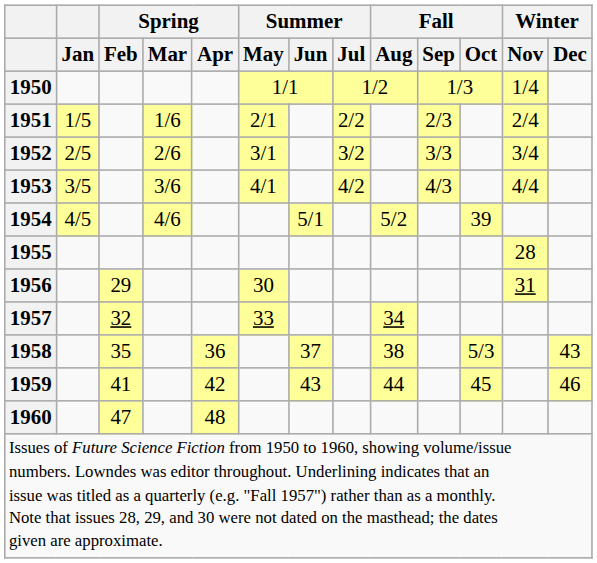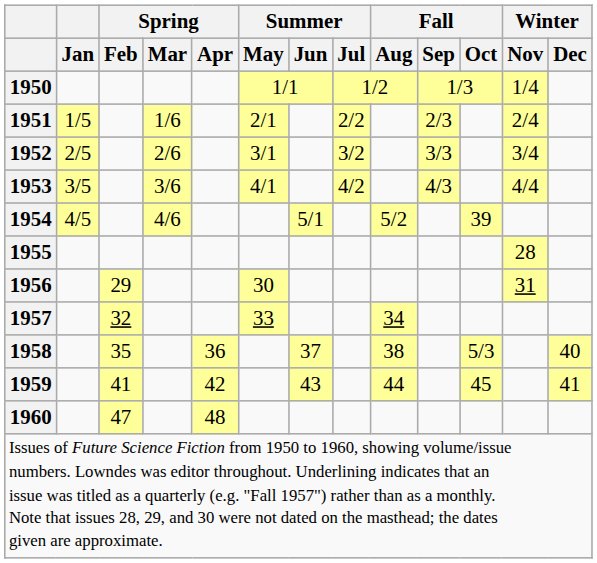1958 | Winter / Dec: 43 -> 40
1959 | Winter / Dec: 46 -> 41
